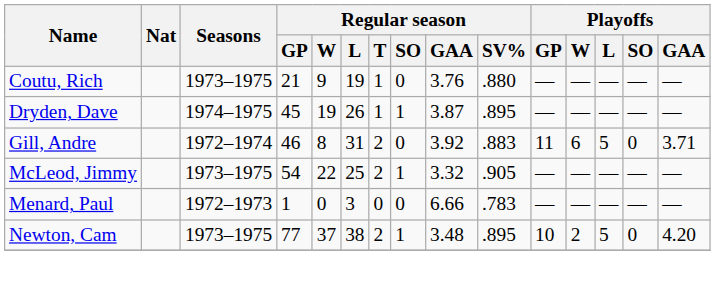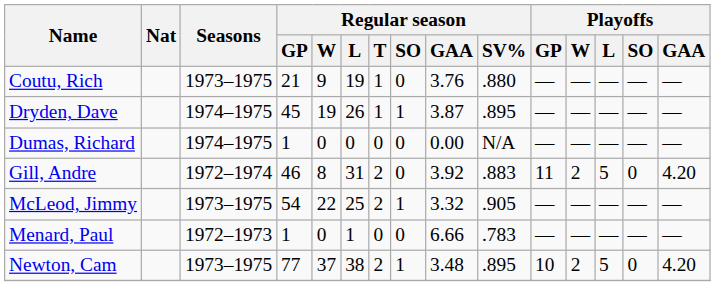+ row: Dumas, Richard | 1974–1975 | 1 | 0 | 0 | 0 | 0 | 0.00 | N/A | — | — | — | — | —
Gill, Andre | Playoffs / W: 6 -> 2
Gill, Andre | Playoffs / GAA: 3.71 -> 4.20
Menard, Paul | Regular season / L: 3 -> 1
